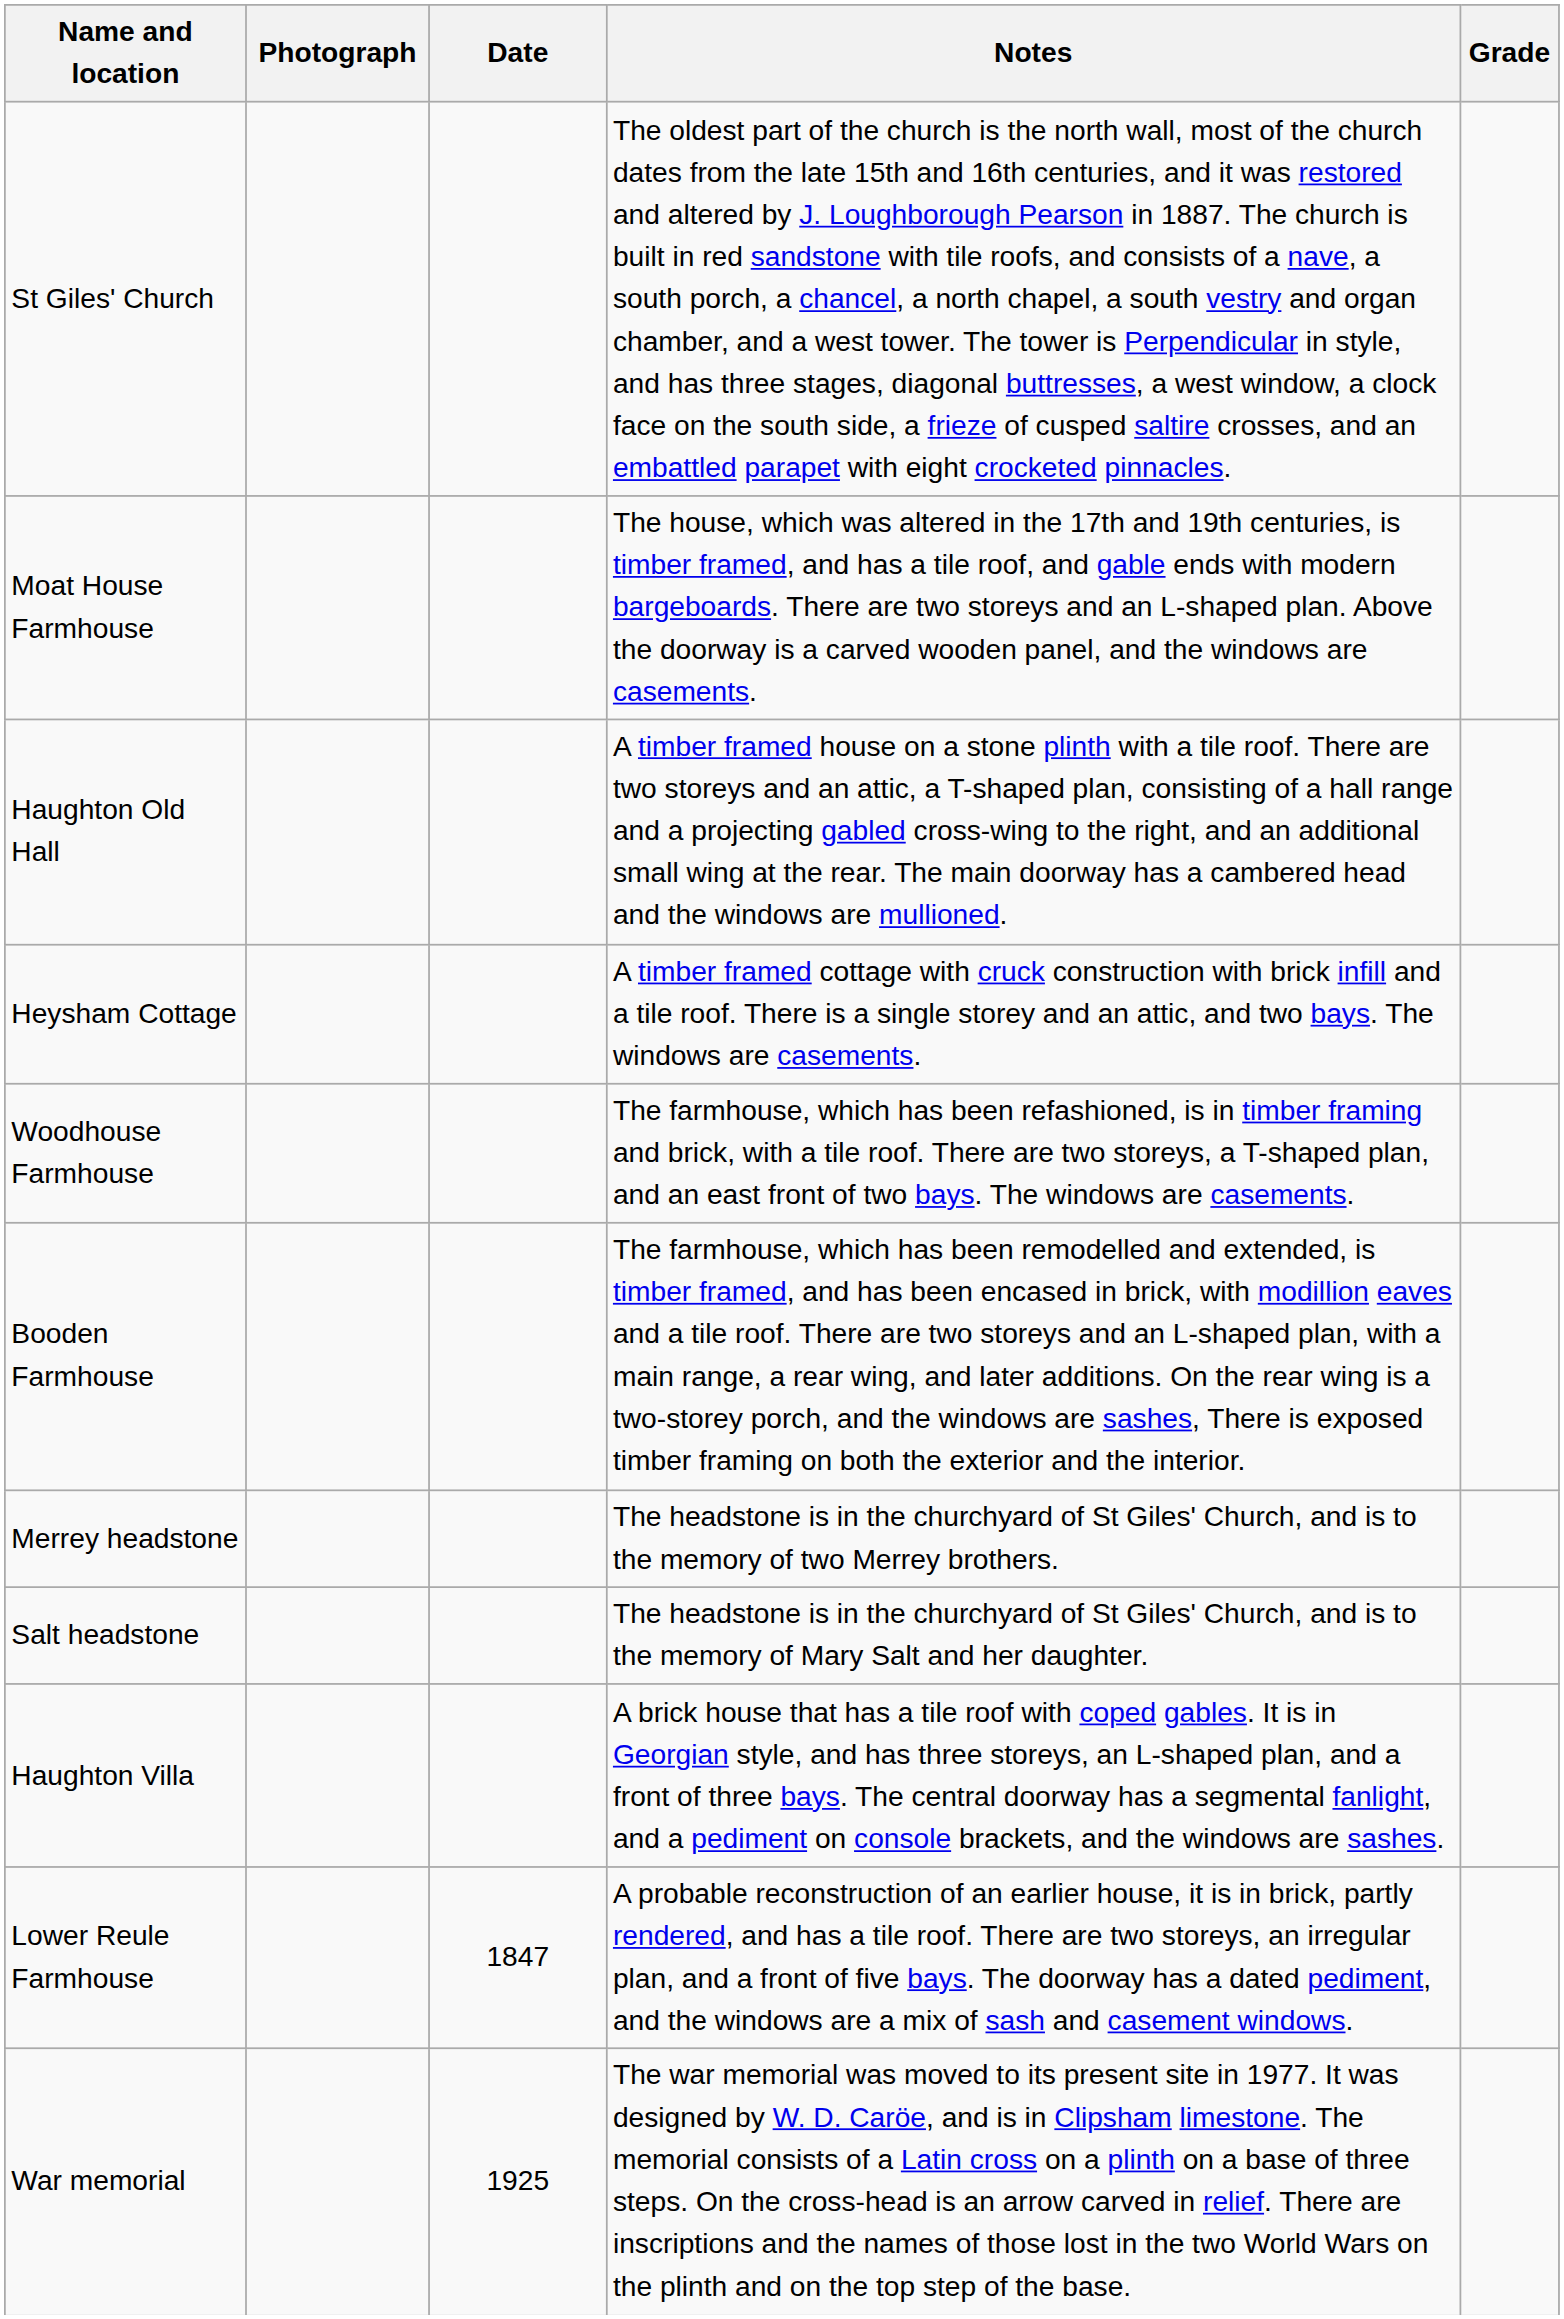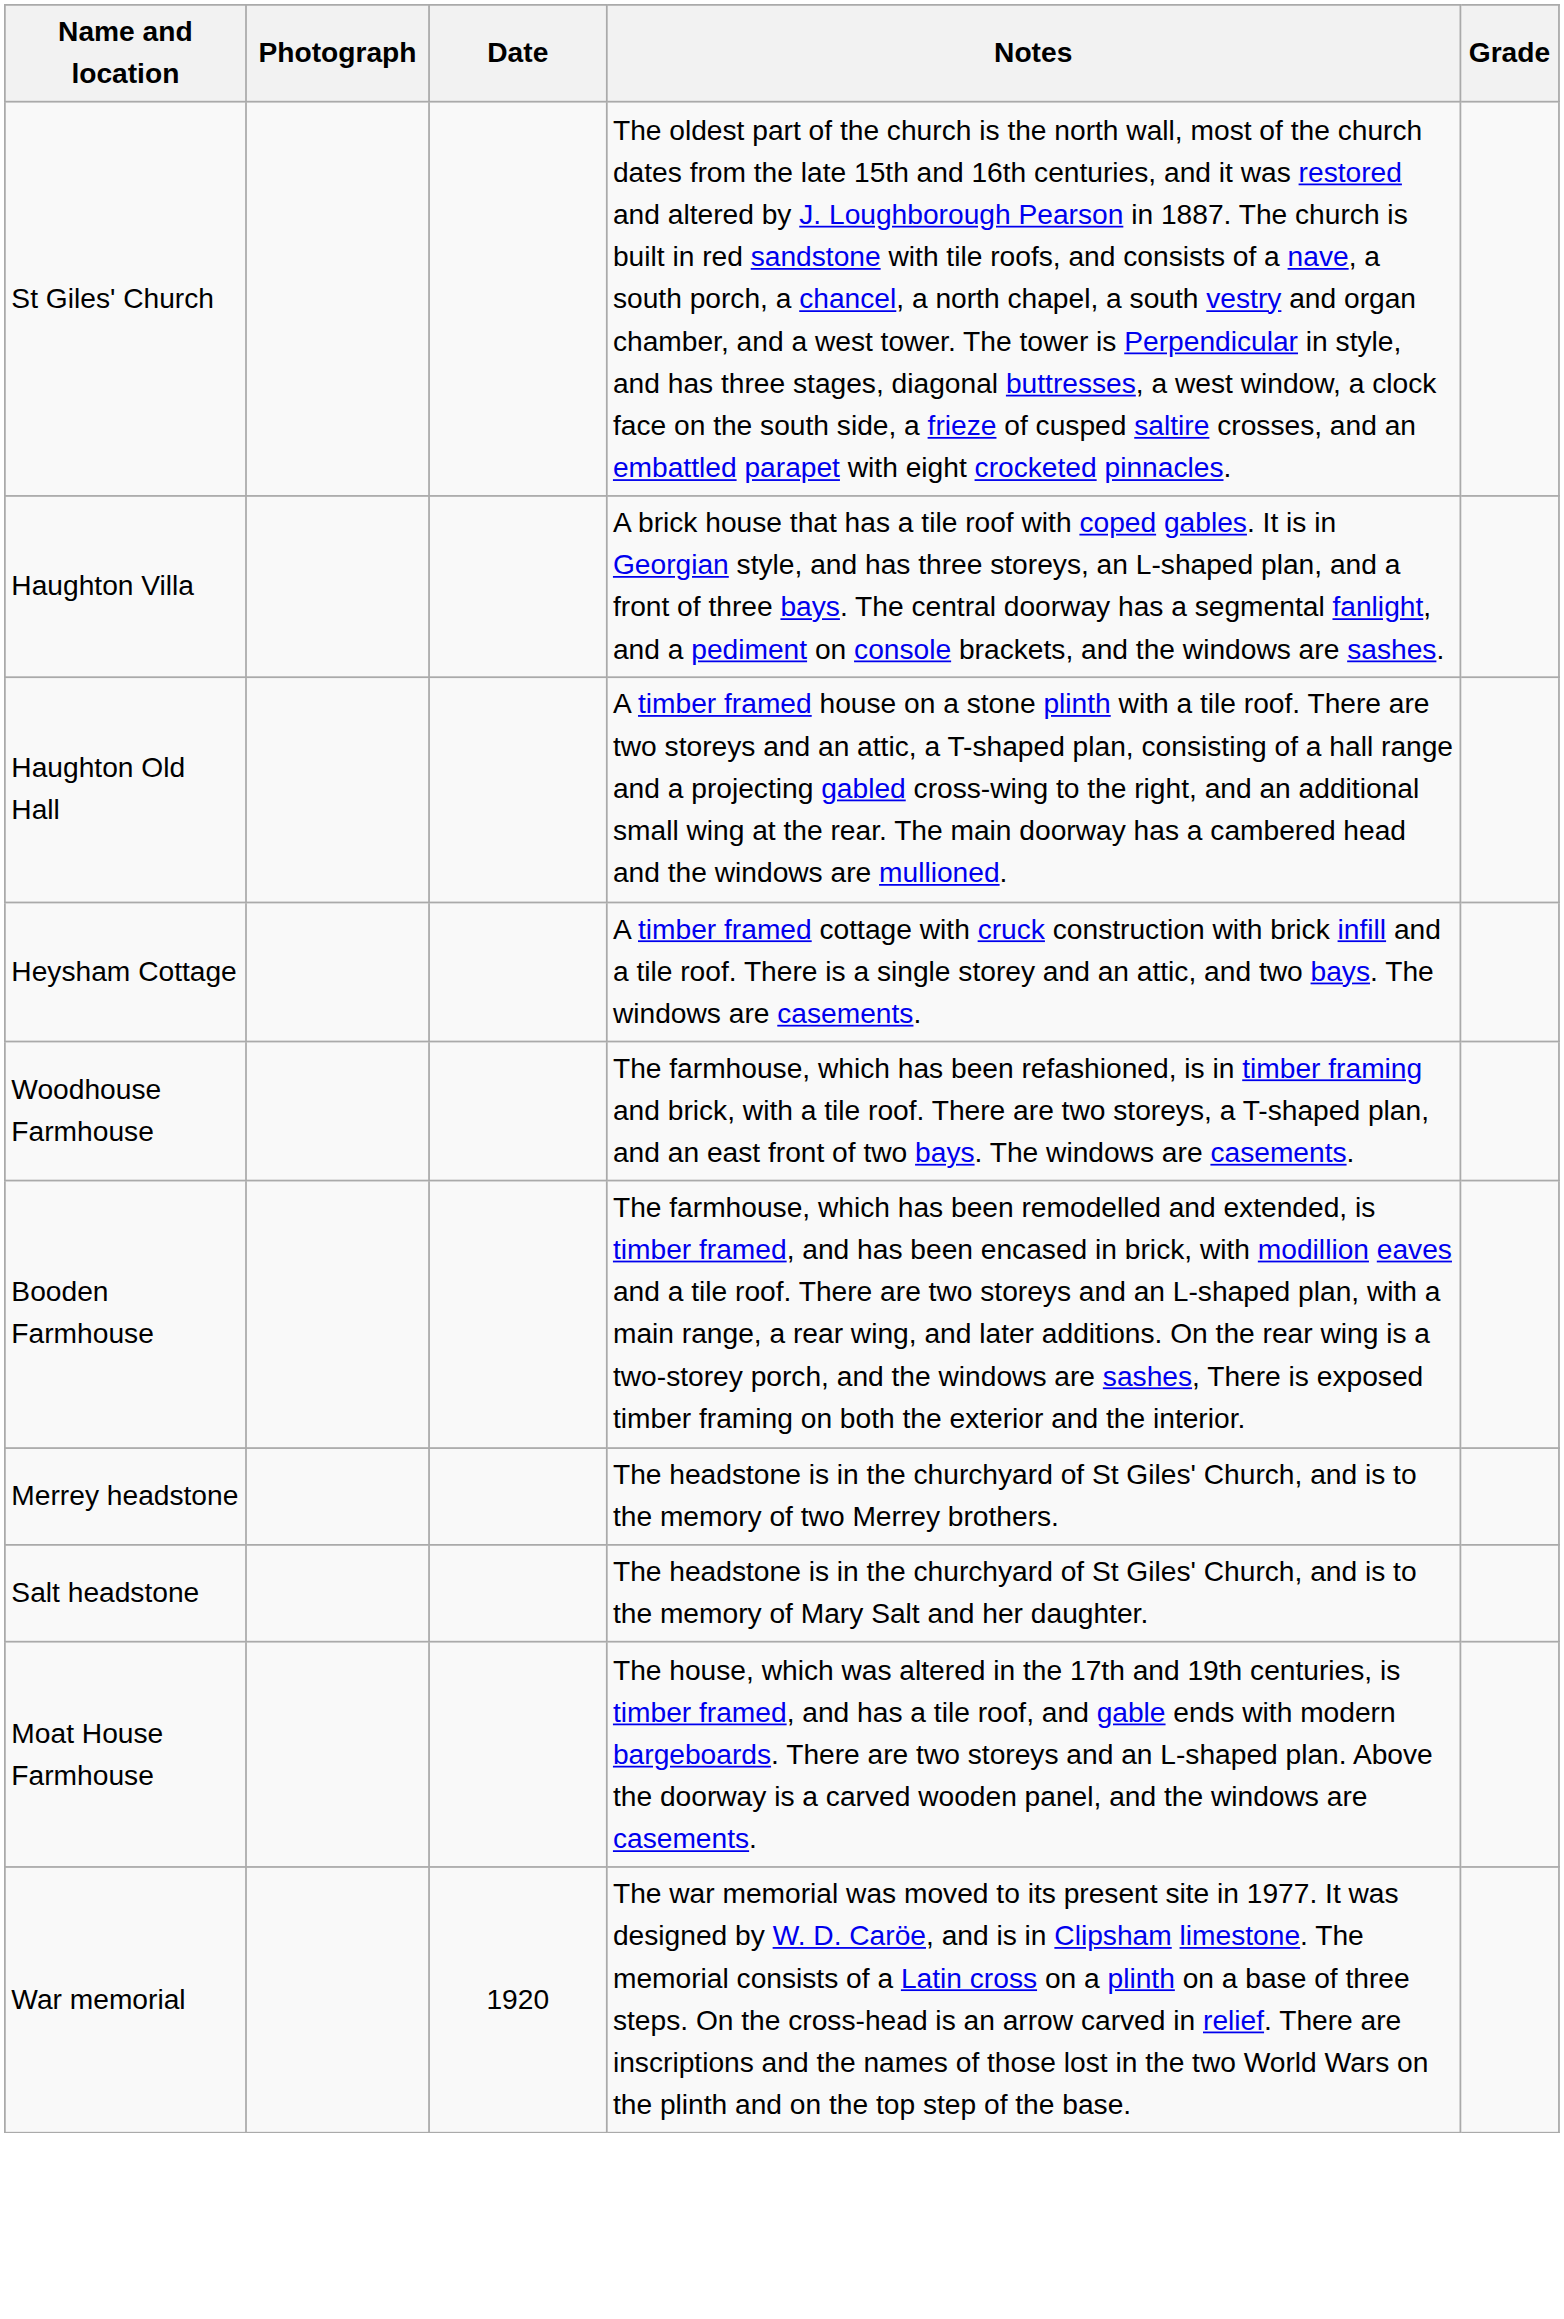rows swapped: Moat House Farmhouse <-> Haughton Villa
- row: Lower Reule Farmhouse | 1847 | A probable reconstruction of an earlier house, it is in brick, partly rendered, and has a tile roof. There are two storeys, an irregular plan, and a front of five bays. The doorway has a dated pediment, and the windows are a mix of sash and casement windows.
War memorial | Date: 1925 -> 1920
